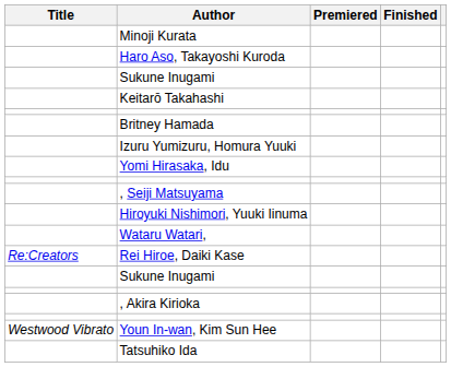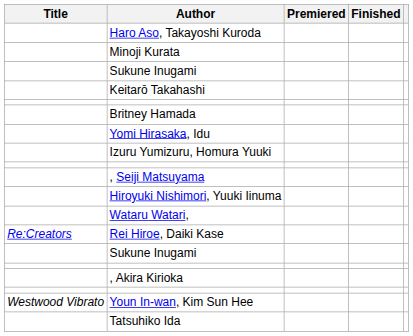rows swapped: Haro Aso, Takayoshi Kuroda <-> Minoji Kurata
rows swapped: Yomi Hirasaka, Idu <-> Izuru Yumizuru, Homura Yuuki
